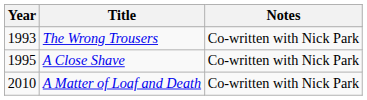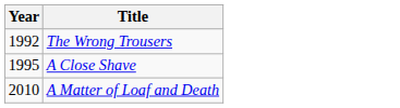- column: Notes | Co-written with Nick Park | Co-written with Nick Park | Co-written with Nick Park
The Wrong Trousers | Year: 1993 -> 1992
